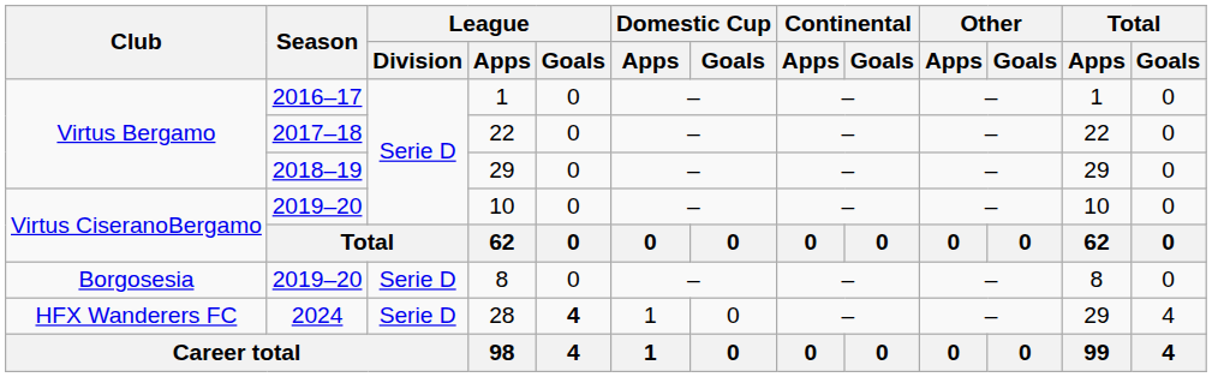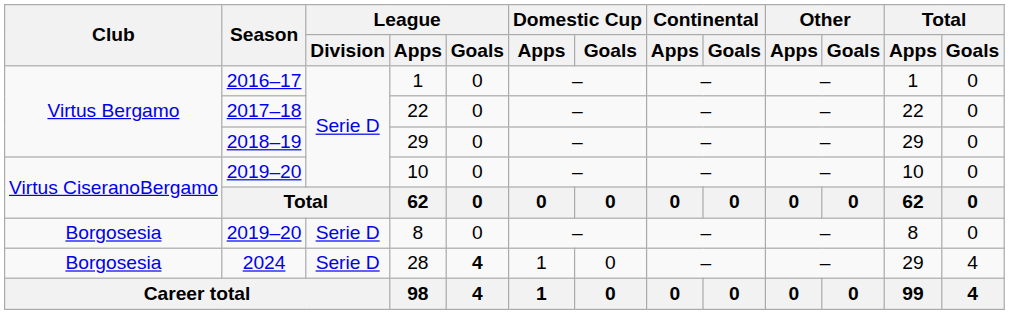28 | Club: HFX Wanderers FC -> Borgosesia
